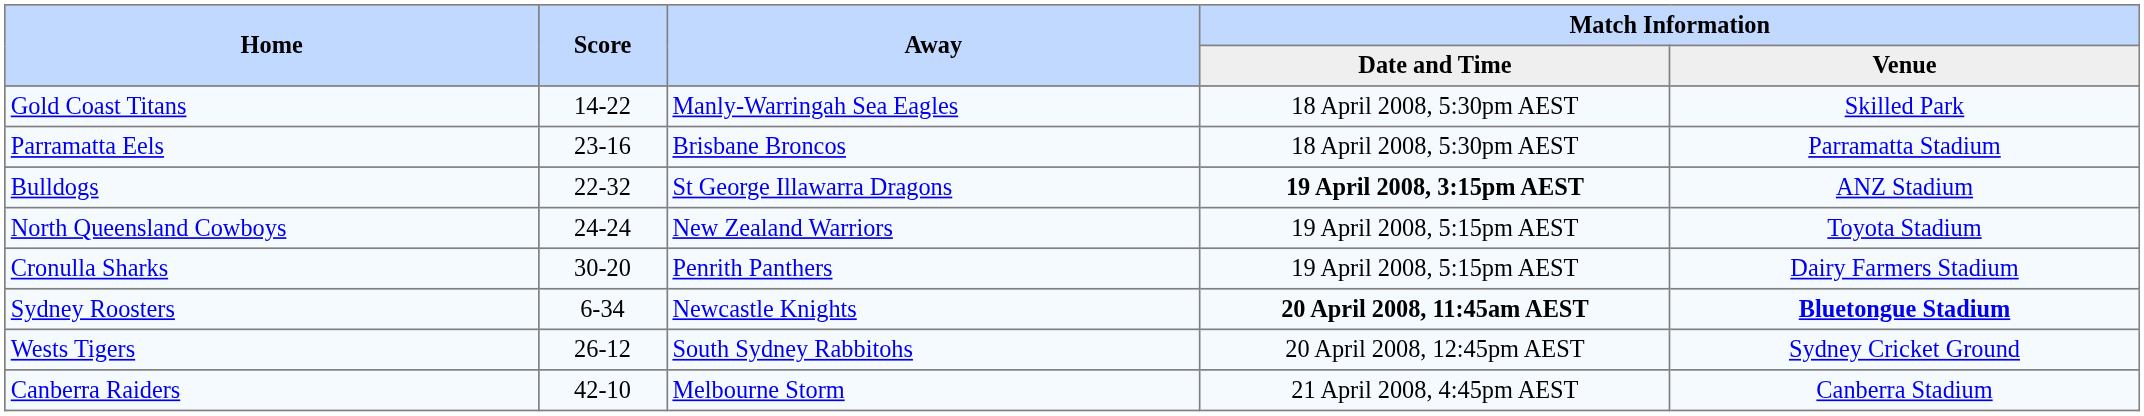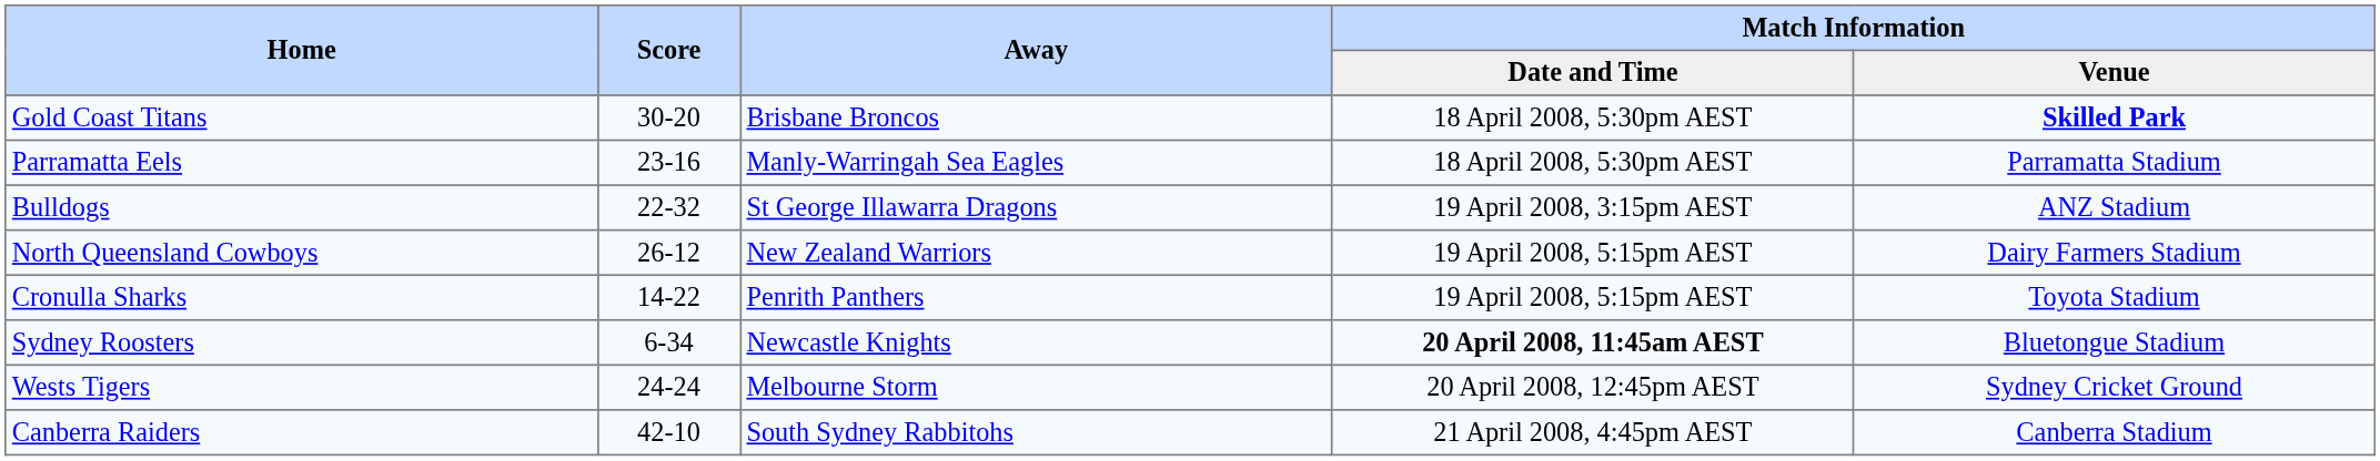Gold Coast Titans | Score: 14-22 -> 30-20
Gold Coast Titans | Away: Manly-Warringah Sea Eagles -> Brisbane Broncos
Gold Coast Titans | Match Information / Venue: normal -> bold
Parramatta Eels | Away: Brisbane Broncos -> Manly-Warringah Sea Eagles
Bulldogs | Match Information / Date and Time: bold -> normal
North Queensland Cowboys | Score: 24-24 -> 26-12
North Queensland Cowboys | Match Information / Venue: Toyota Stadium -> Dairy Farmers Stadium
Cronulla Sharks | Score: 30-20 -> 14-22
Cronulla Sharks | Match Information / Venue: Dairy Farmers Stadium -> Toyota Stadium
Sydney Roosters | Match Information / Venue: bold -> normal
Wests Tigers | Score: 26-12 -> 24-24
Wests Tigers | Away: South Sydney Rabbitohs -> Melbourne Storm
Canberra Raiders | Away: Melbourne Storm -> South Sydney Rabbitohs
